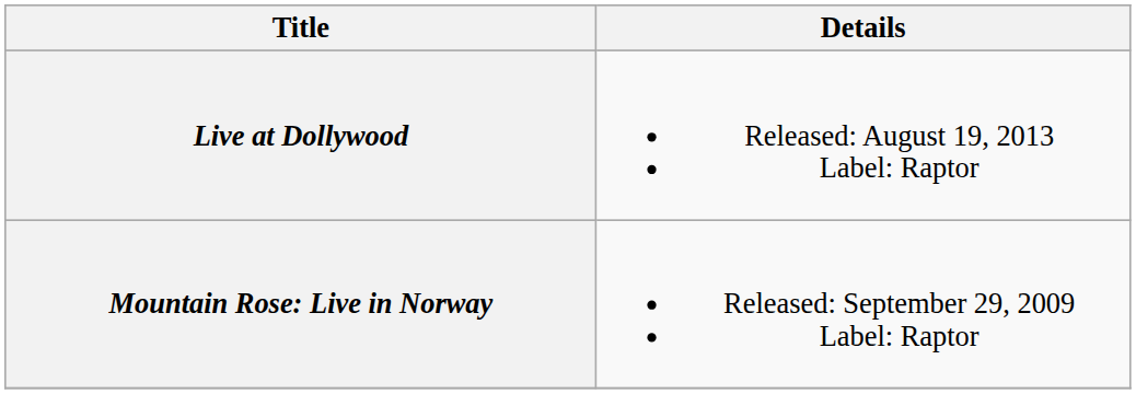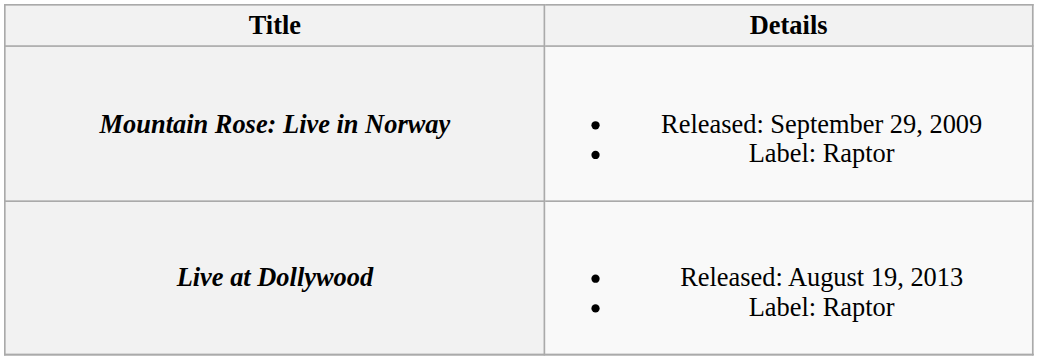rows swapped: Mountain Rose: Live in Norway <-> Live at Dollywood
